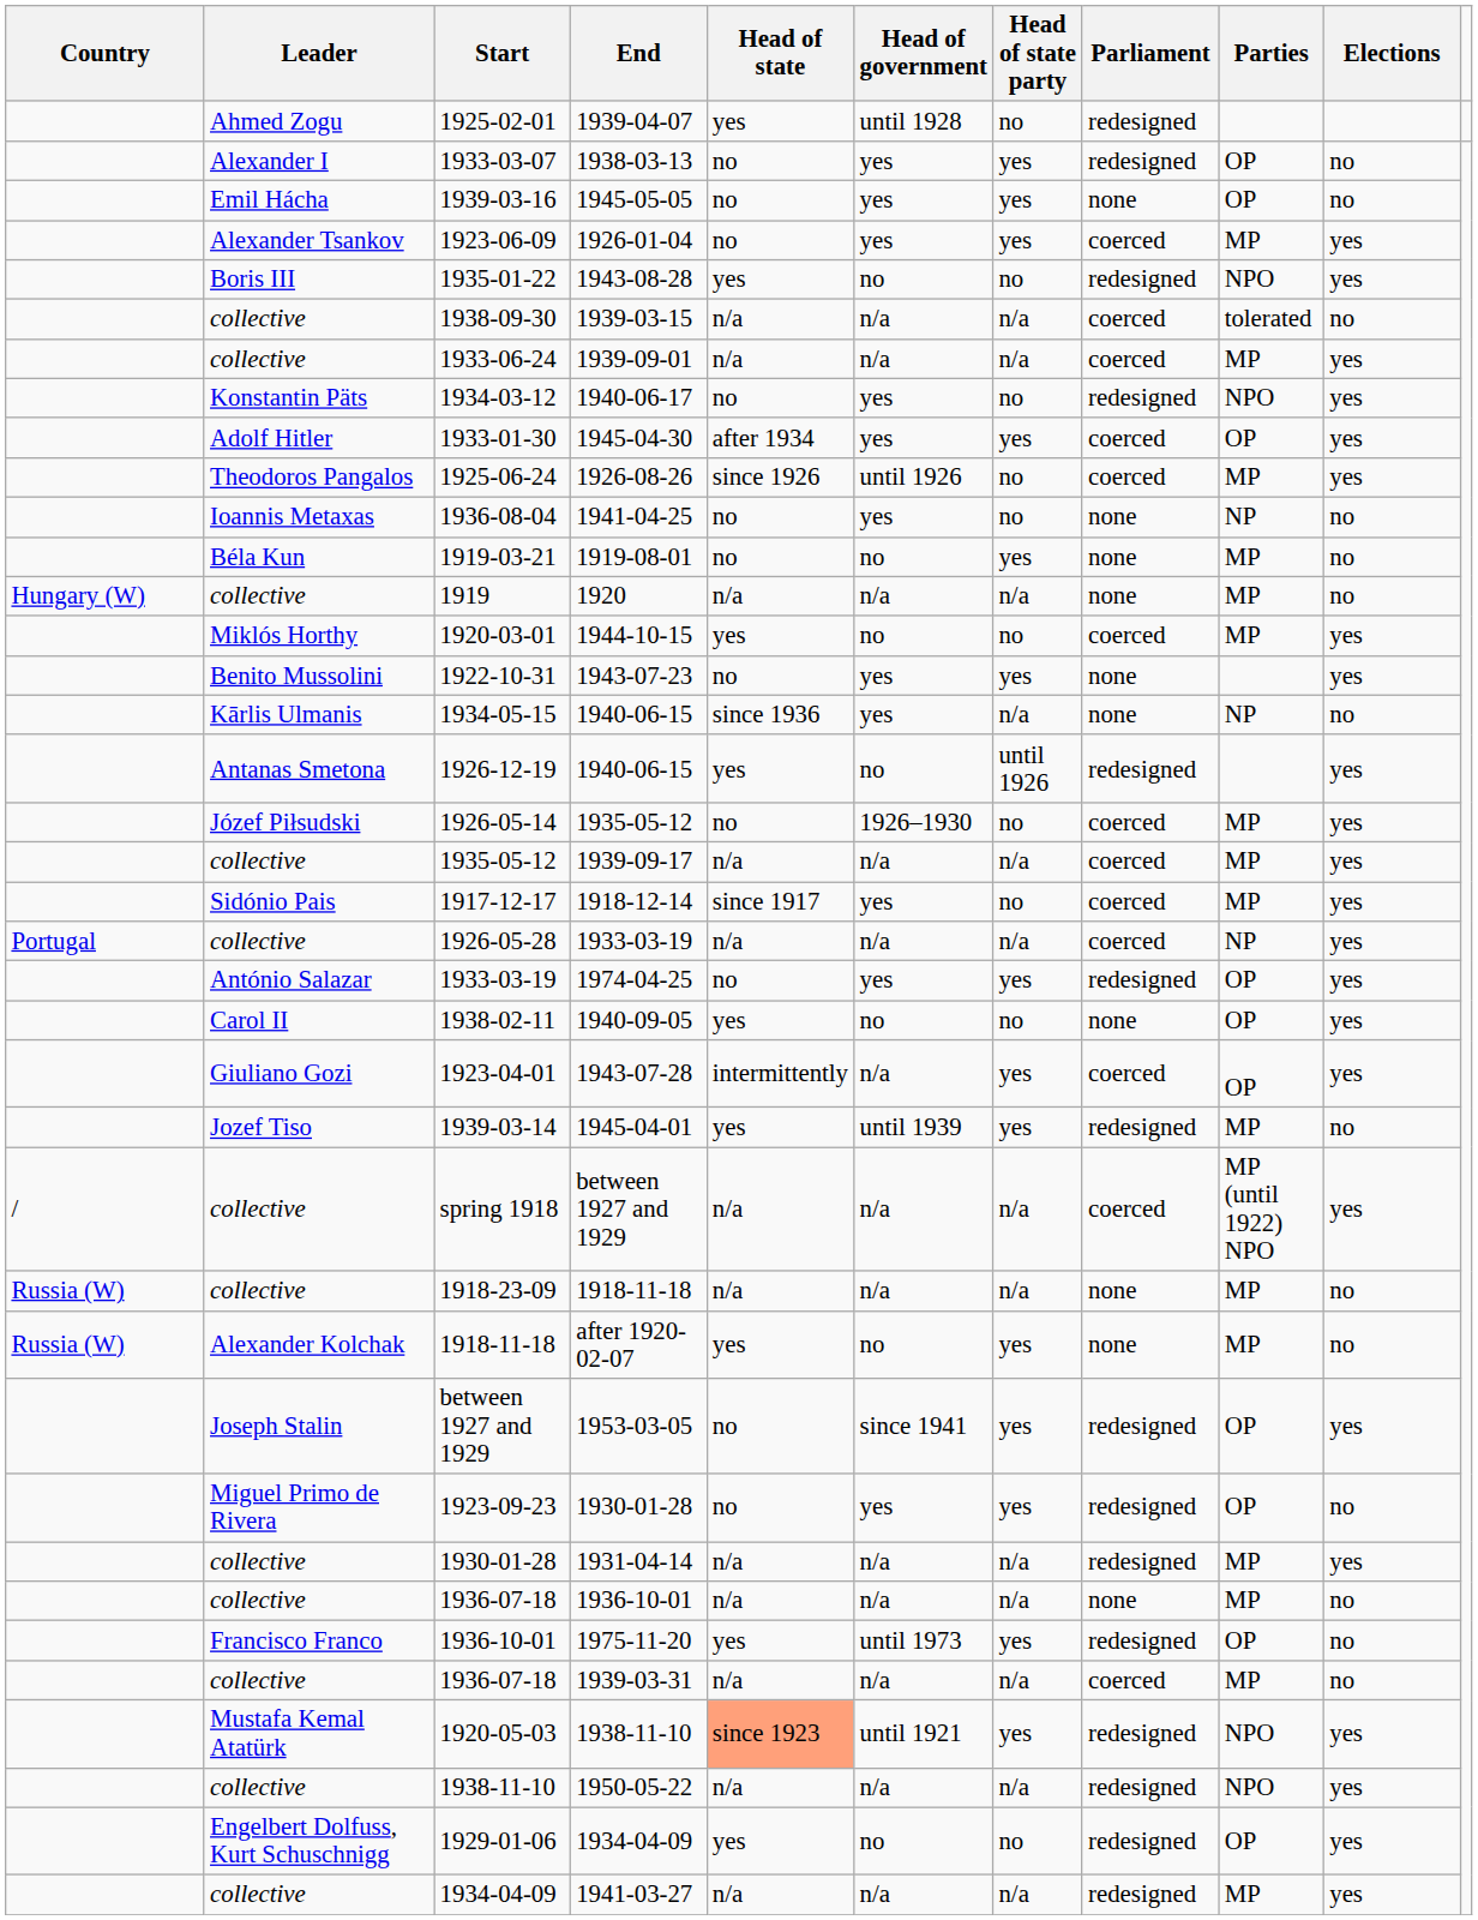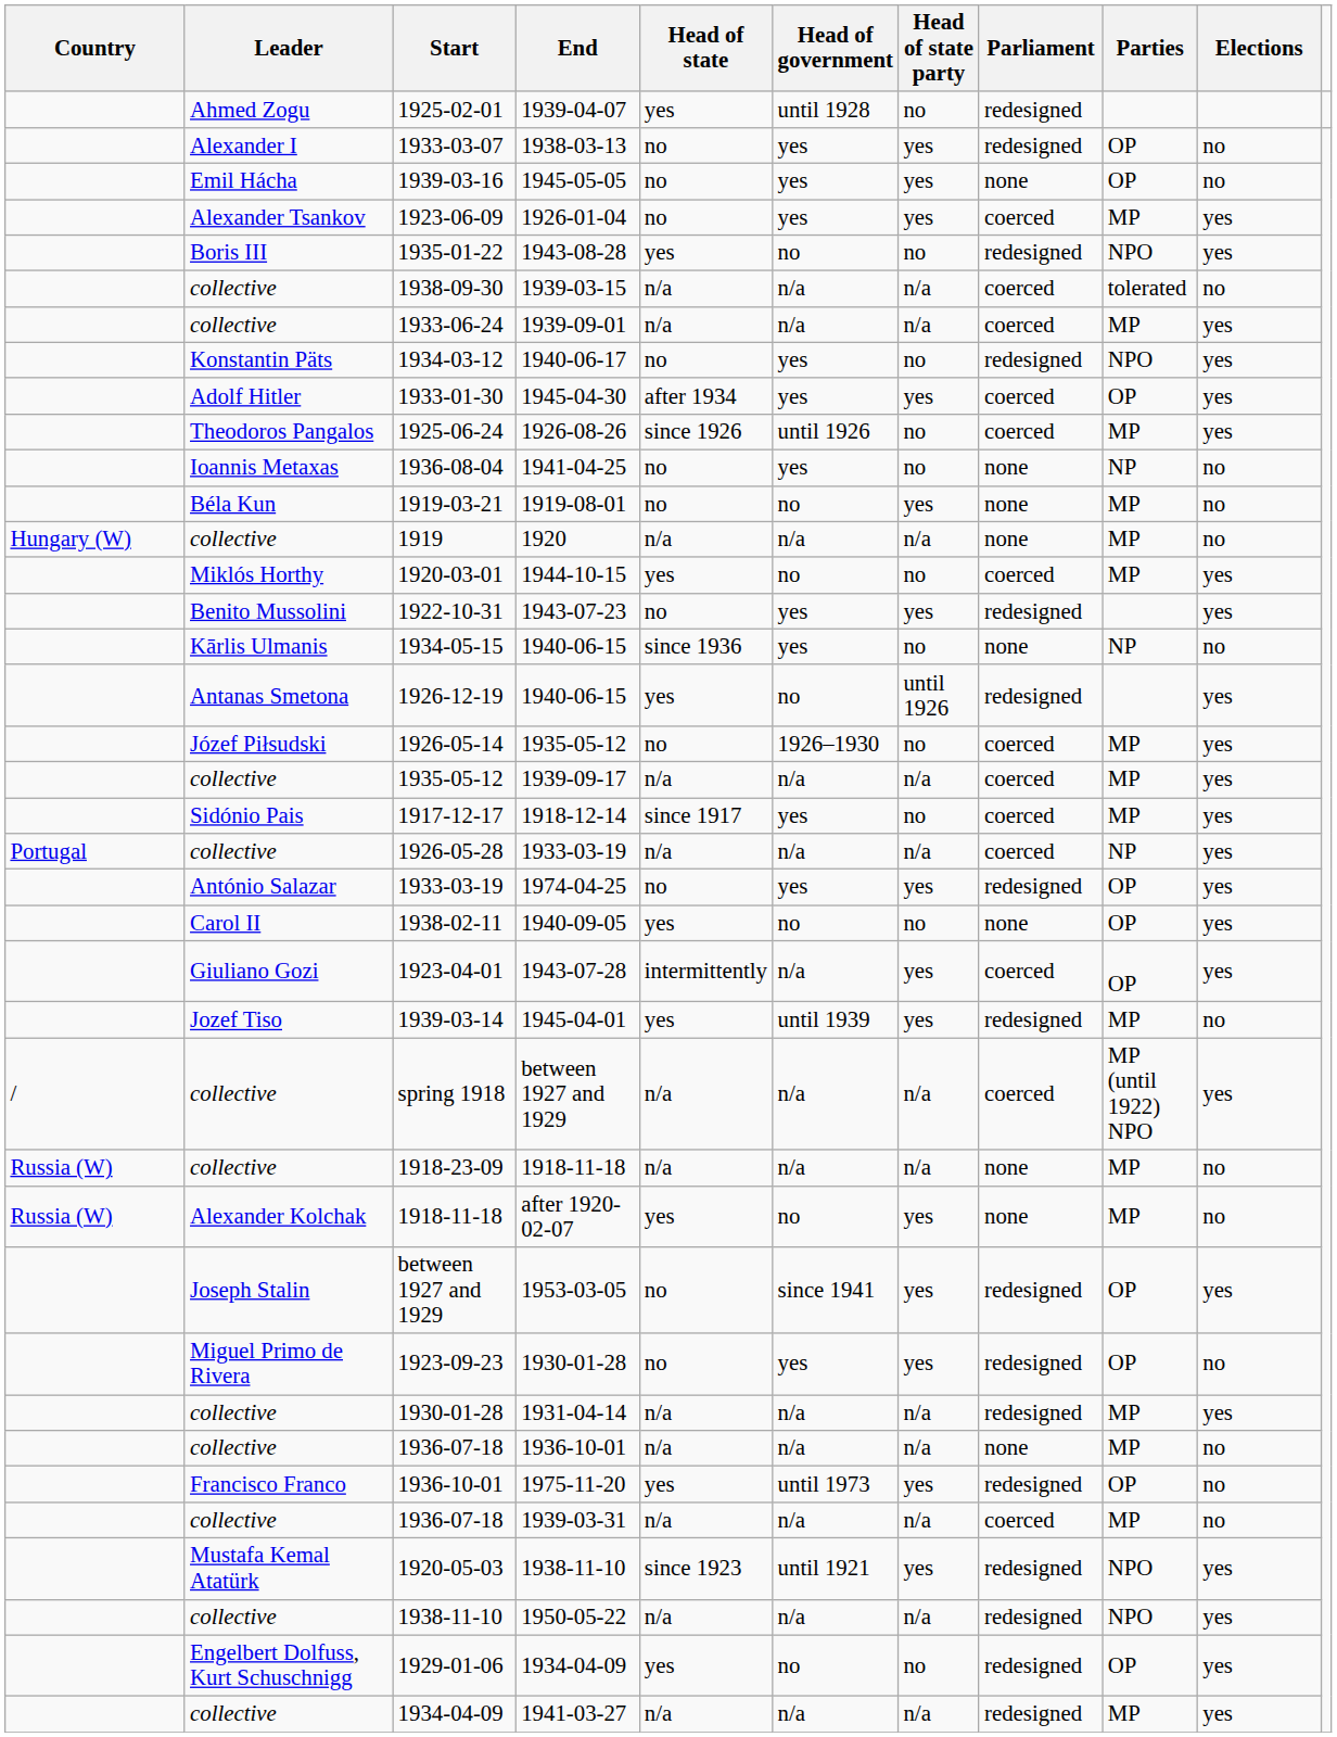1922-10-31 | Parliament: none -> redesigned
1934-05-15 | Head of state party: n/a -> no
1920-05-03 | Head of state: lightsalmon background -> no background
